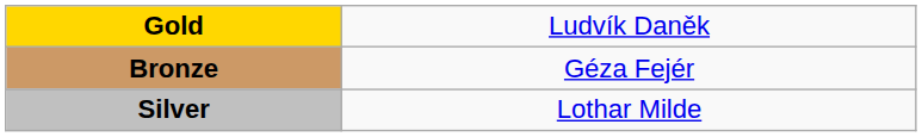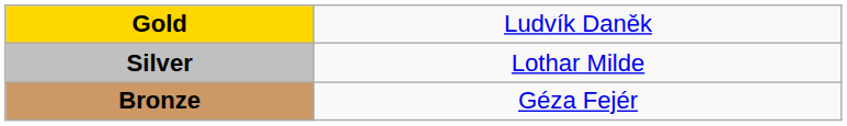rows swapped: Silver <-> Bronze
